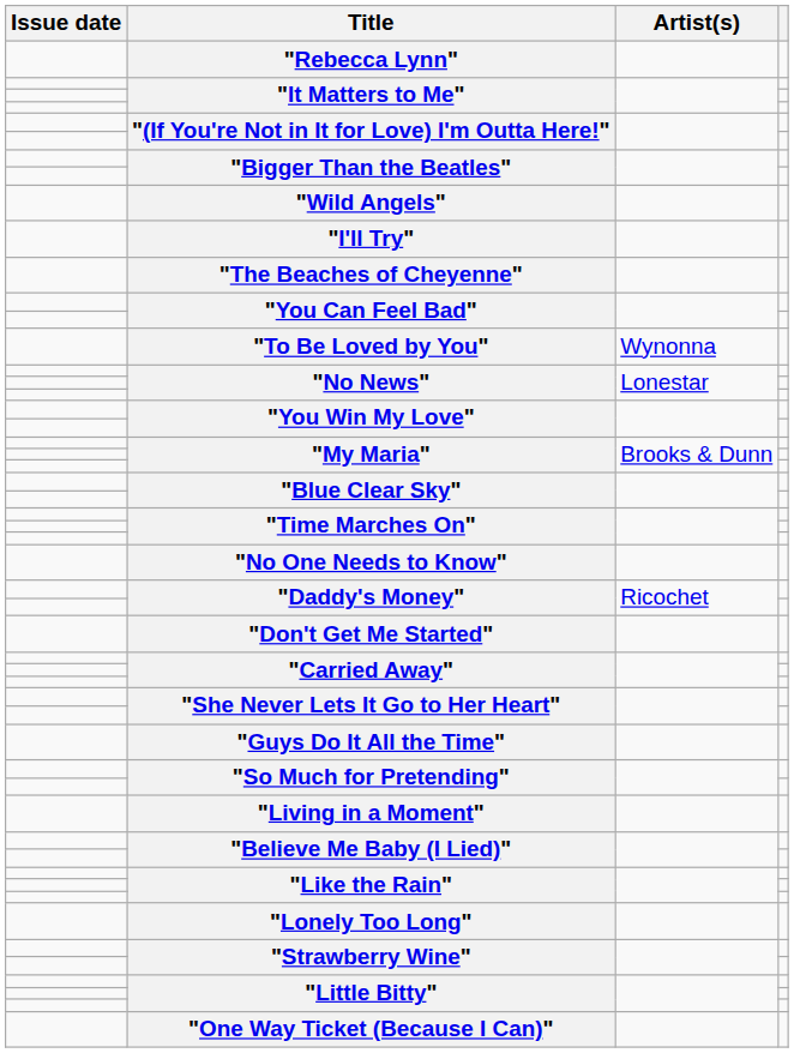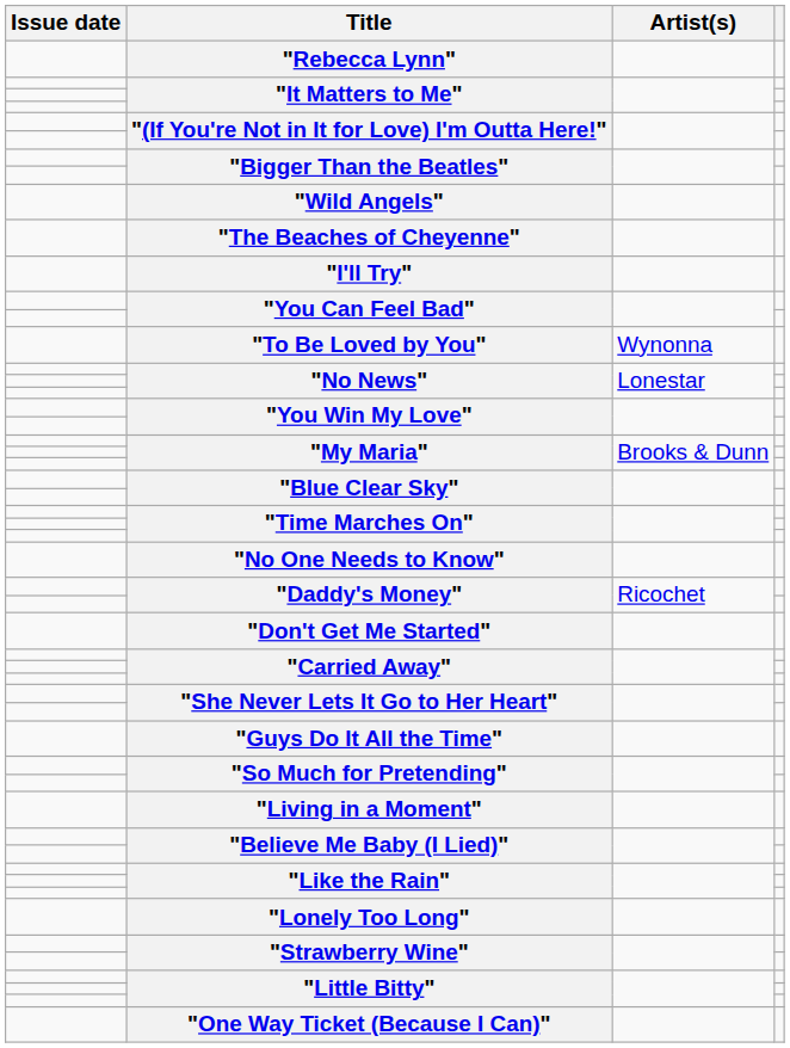rows swapped: "I'll Try" <-> "The Beaches of Cheyenne"
